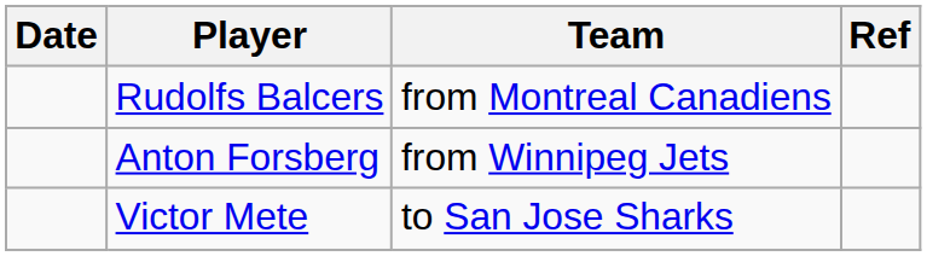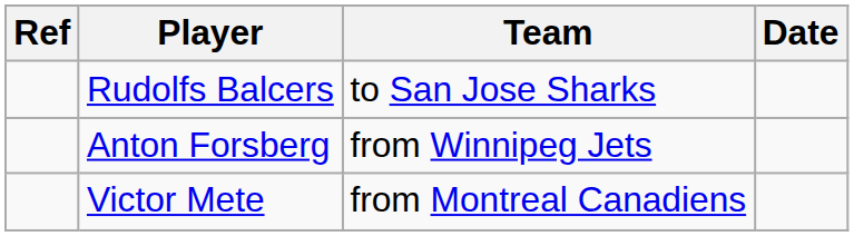columns swapped: Date <-> Ref
Rudolfs Balcers | Team: from Montreal Canadiens -> to San Jose Sharks
Victor Mete | Team: to San Jose Sharks -> from Montreal Canadiens
